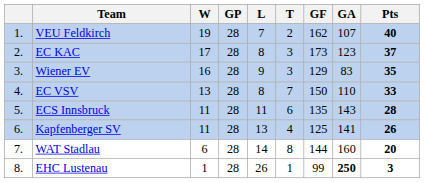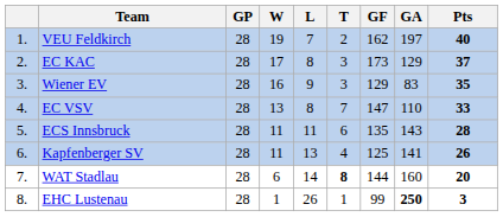columns swapped: GP <-> W
VEU Feldkirch | GA: 107 -> 197
EC KAC | GA: 123 -> 129
EC VSV | GF: 150 -> 147
WAT Stadlau | T: normal -> bold
